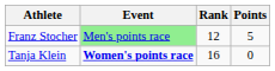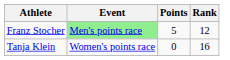columns swapped: Points <-> Rank
Tanja Klein | Event: bold -> normal
